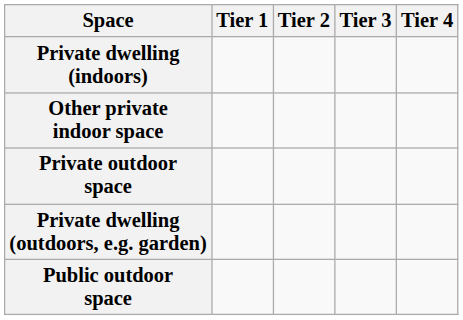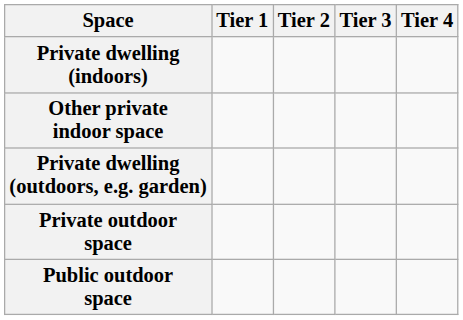rows swapped: Private dwelling (outdoors, e.g. garden) <-> Private outdoor space
